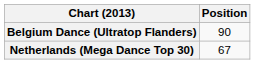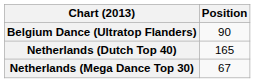+ row: Netherlands (Dutch Top 40) | 165
